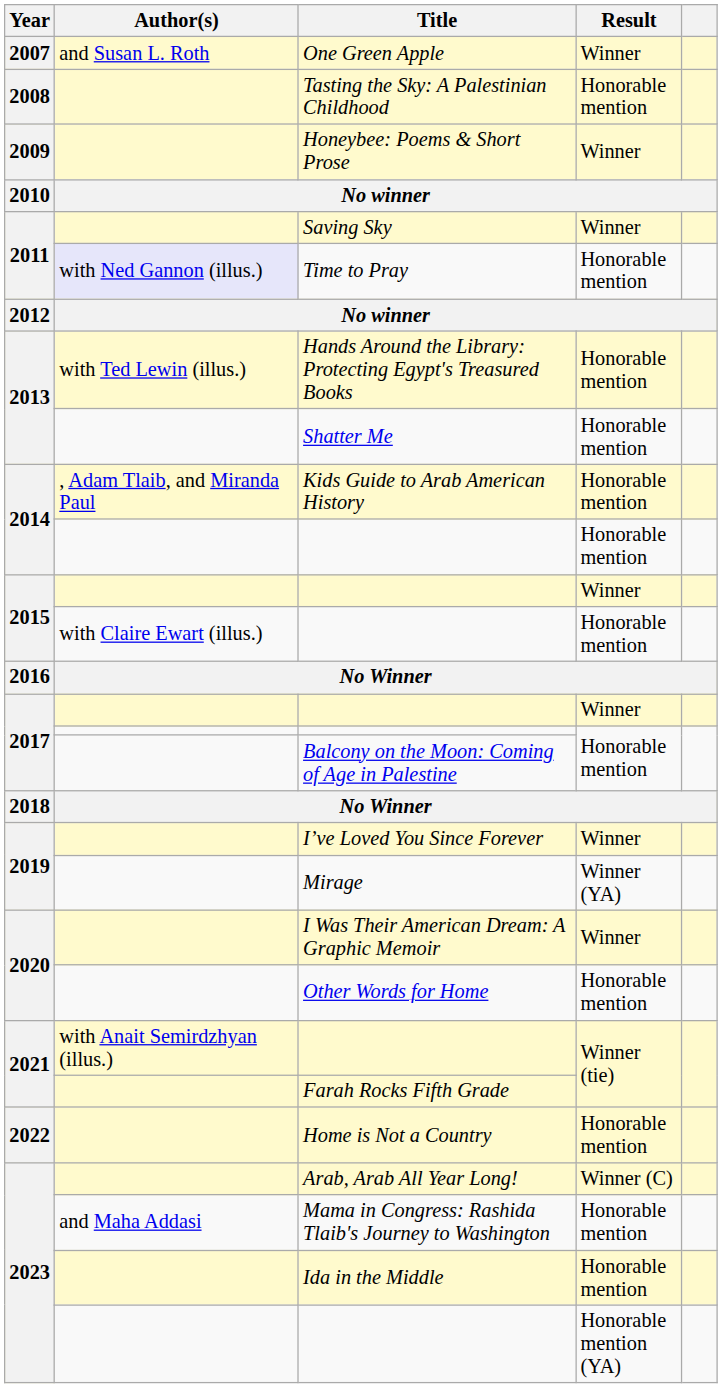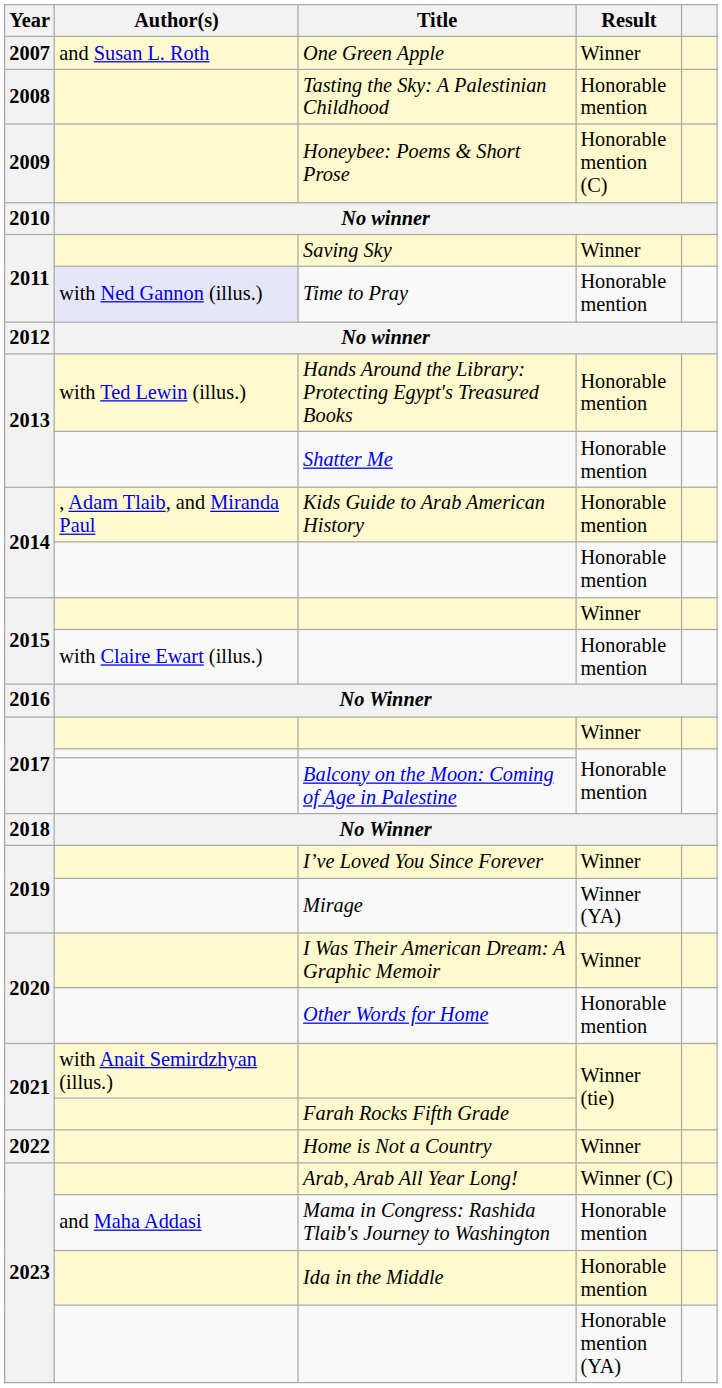Honeybee: Poems & Short Prose | Result: Winner -> Honorable mention (C)
Home is Not a Country | Result: Honorable mention -> Winner
